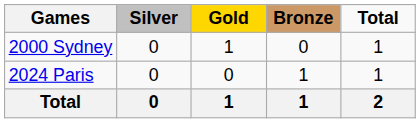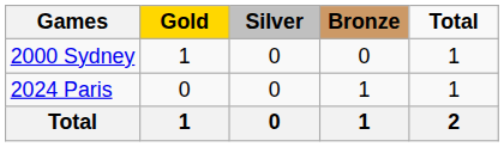columns swapped: Gold <-> Silver
